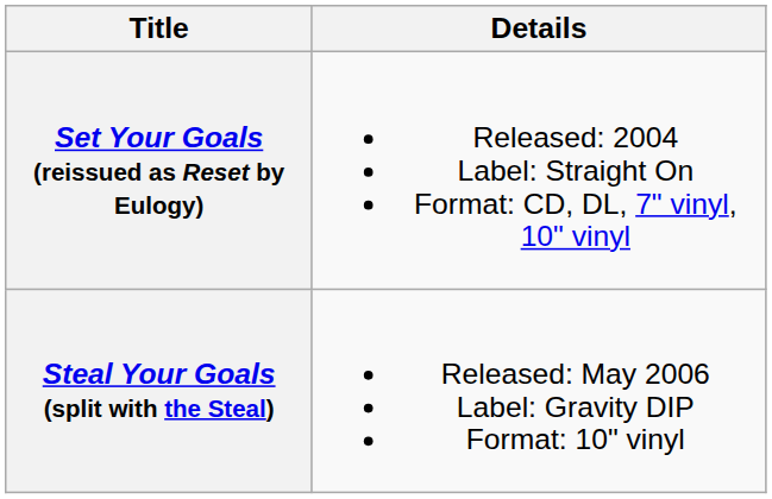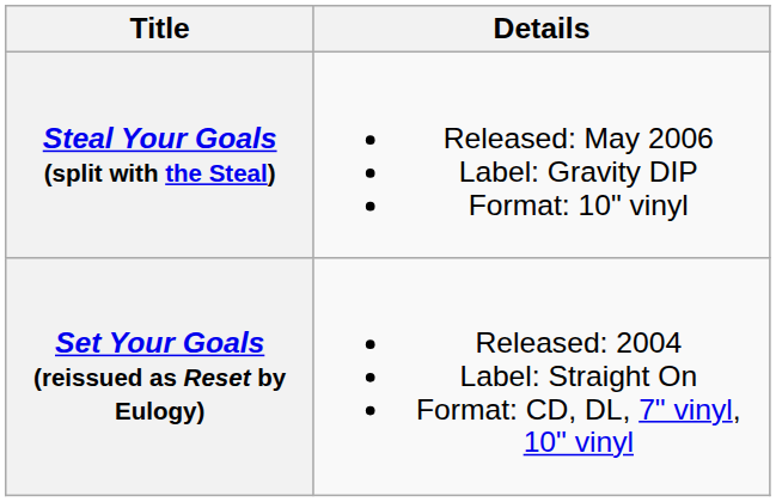rows swapped: Set Your Goals (reissued as Reset by Eulogy) <-> Steal Your Goals (split with the Steal)
